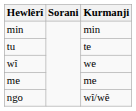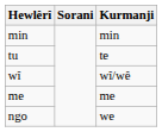wî | Kurmanji: we -> wî/wê
ngo | Kurmanji: wî/wê -> we
